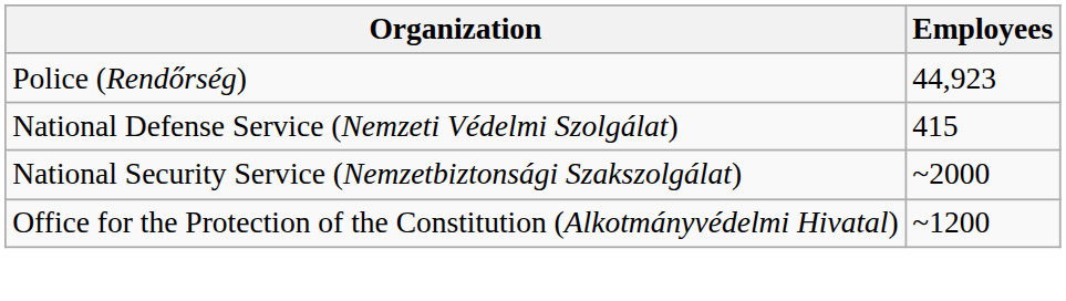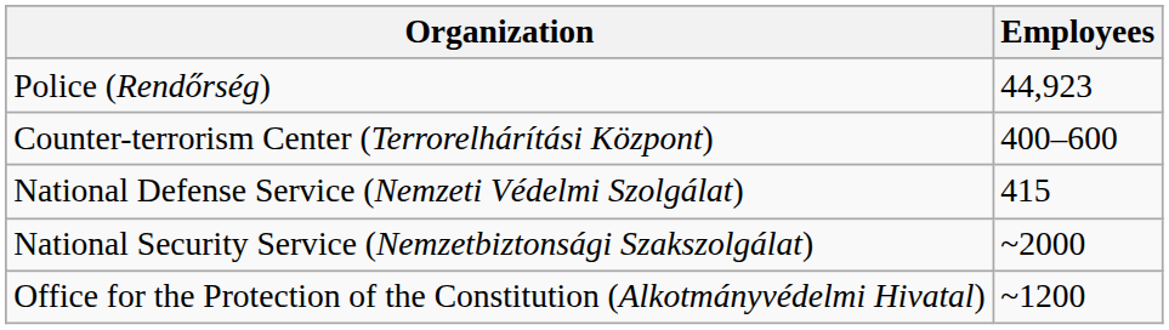+ row: Counter-terrorism Center (Terrorelhárítási Központ) | 400–600
